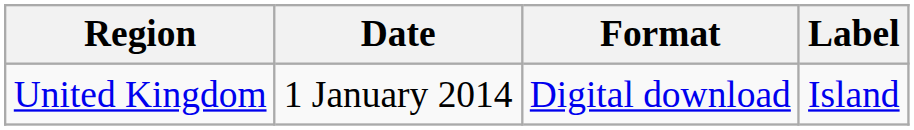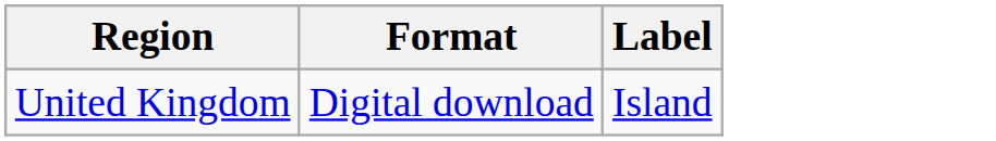- column: Date | 1 January 2014
